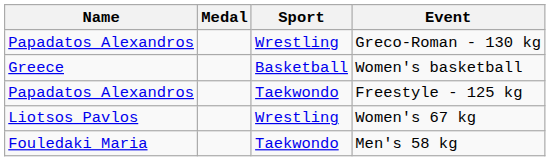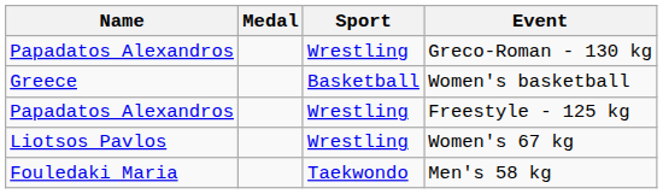Freestyle - 125 kg | Sport: Taekwondo -> Wrestling
